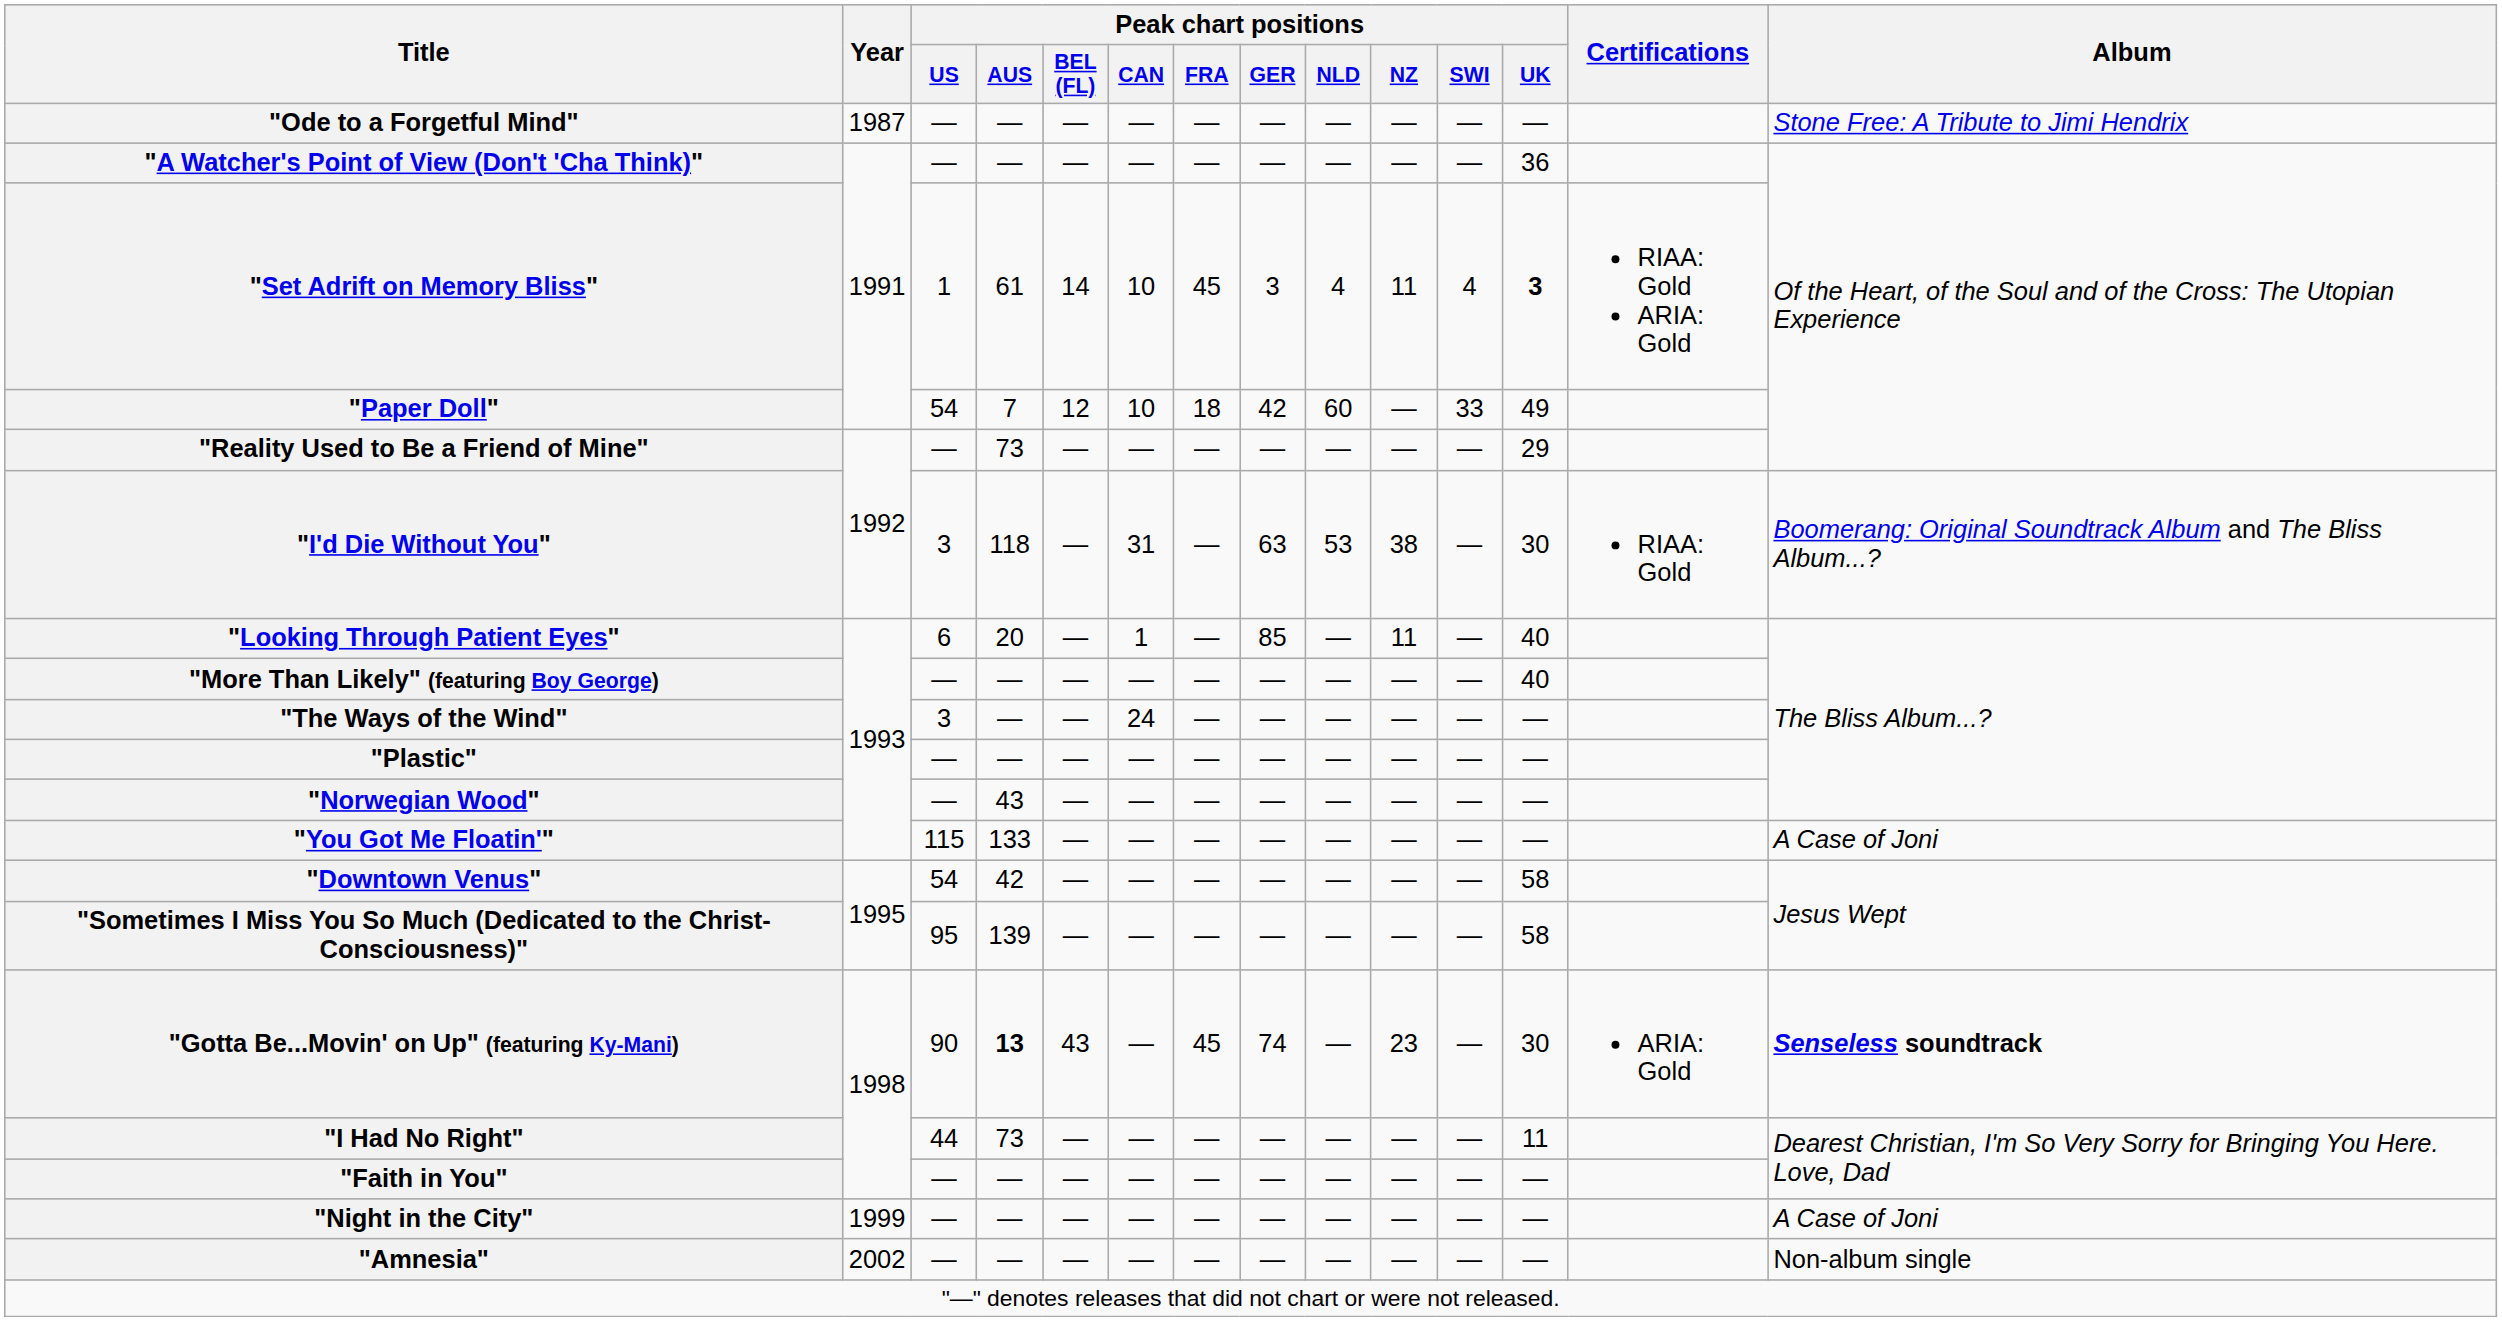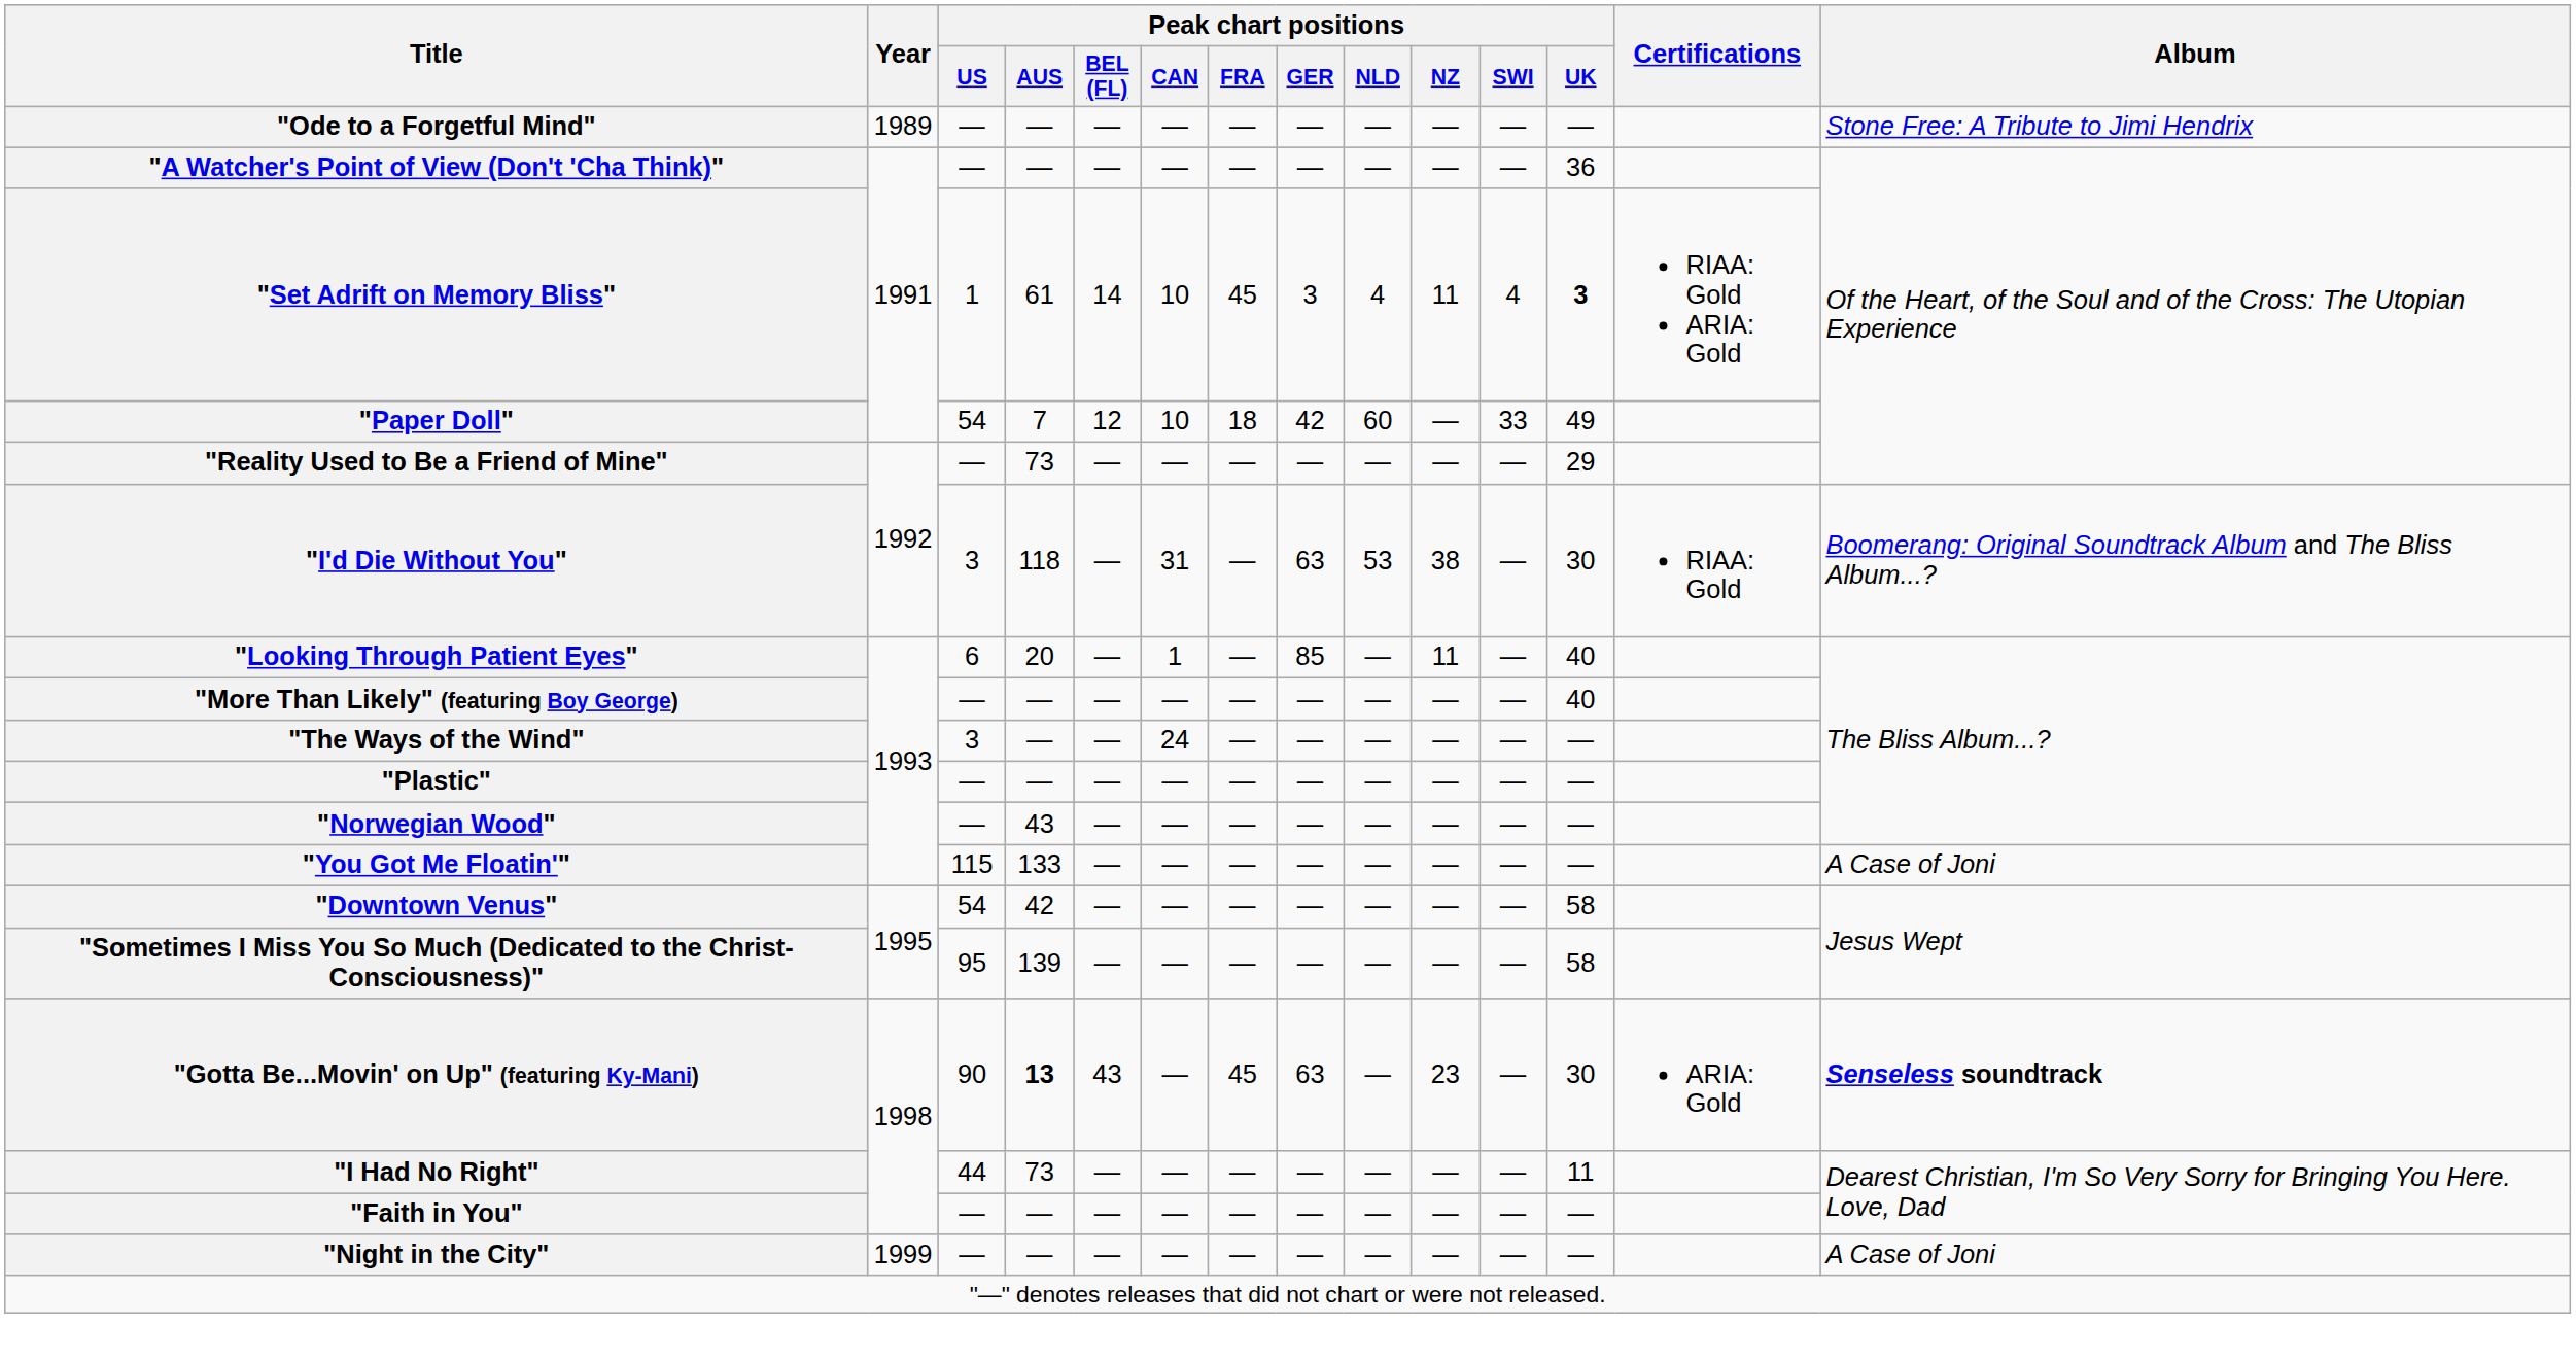"Ode to a Forgetful Mind" | Year: 1987 -> 1989
"Gotta Be...Movin' on Up" (featuring Ky-Mani) | Peak chart positions / GER: 74 -> 63
- row: "Amnesia" | 2002 | — | — | — | — | — | — | — | — | — | — | Non-album single
